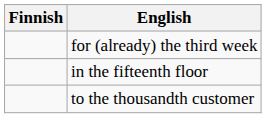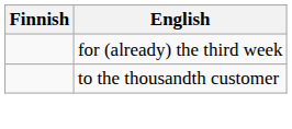- row: in the fifteenth floor
